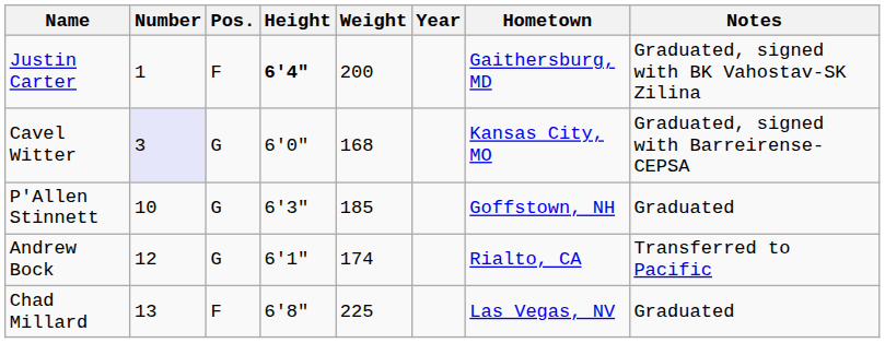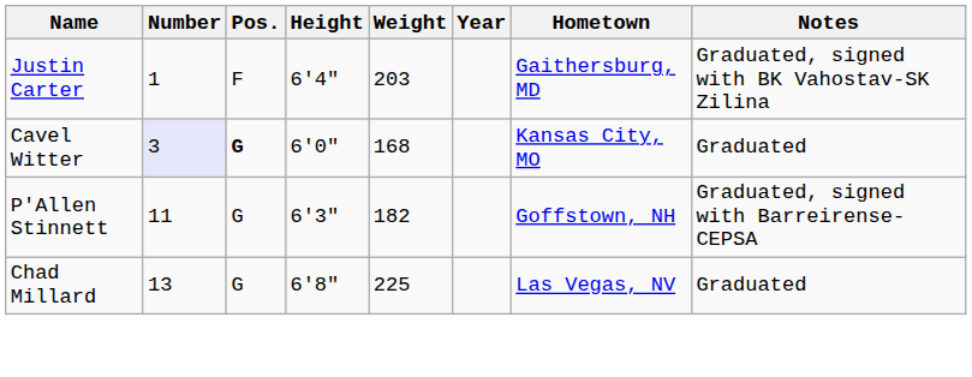Justin Carter | Height: bold -> normal
Justin Carter | Weight: 200 -> 203
Cavel Witter | Pos.: normal -> bold
Cavel Witter | Notes: Graduated, signed with Barreirense-CEPSA -> Graduated
P'Allen Stinnett | Number: 10 -> 11
P'Allen Stinnett | Weight: 185 -> 182
P'Allen Stinnett | Notes: Graduated -> Graduated, signed with Barreirense-CEPSA
- row: Andrew Bock | 12 | G | 6'1" | 174 | Rialto, CA | Transferred to Pacific
Chad Millard | Pos.: F -> G
